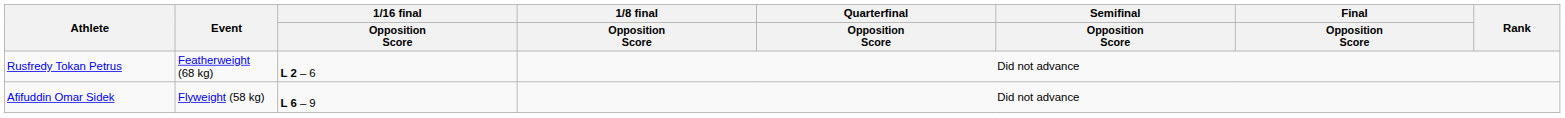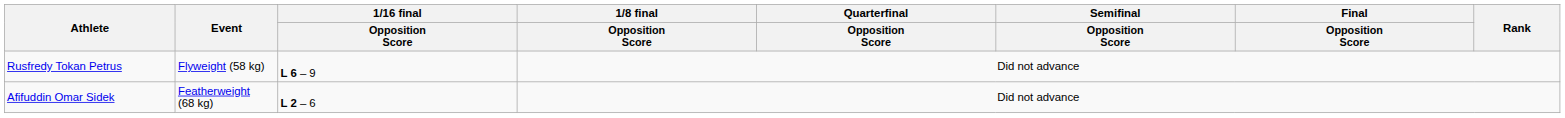Rusfredy Tokan Petrus | Event: Featherweight (68 kg) -> Flyweight (58 kg)
Rusfredy Tokan Petrus | 1/16 final / Opposition Score: L 2 – 6 -> L 6 – 9
Afifuddin Omar Sidek | Event: Flyweight (58 kg) -> Featherweight (68 kg)
Afifuddin Omar Sidek | 1/16 final / Opposition Score: L 6 – 9 -> L 2 – 6
